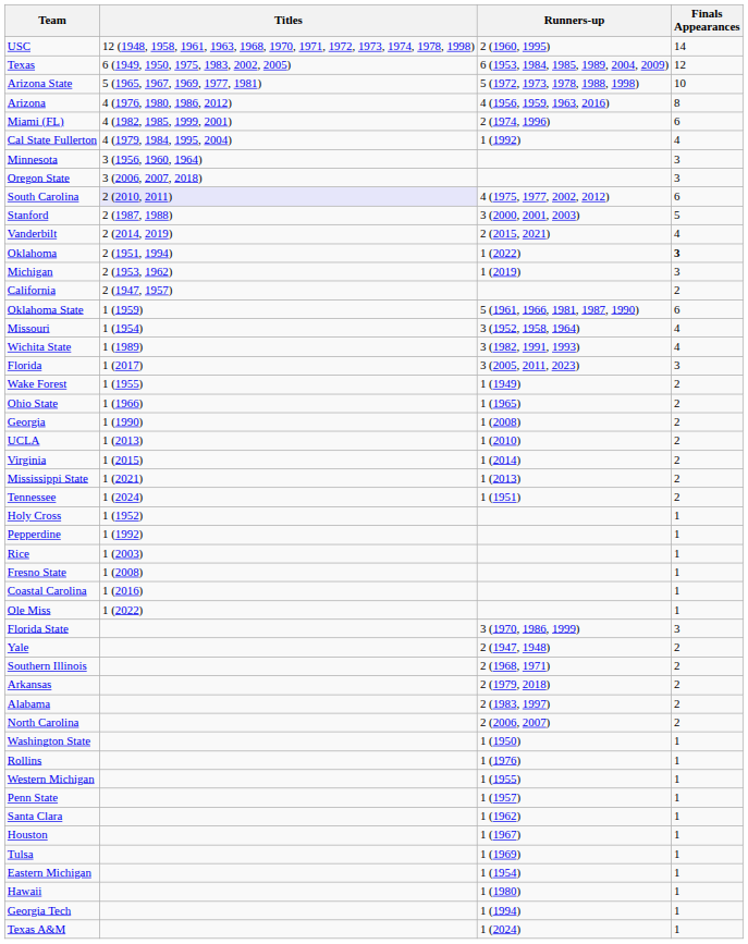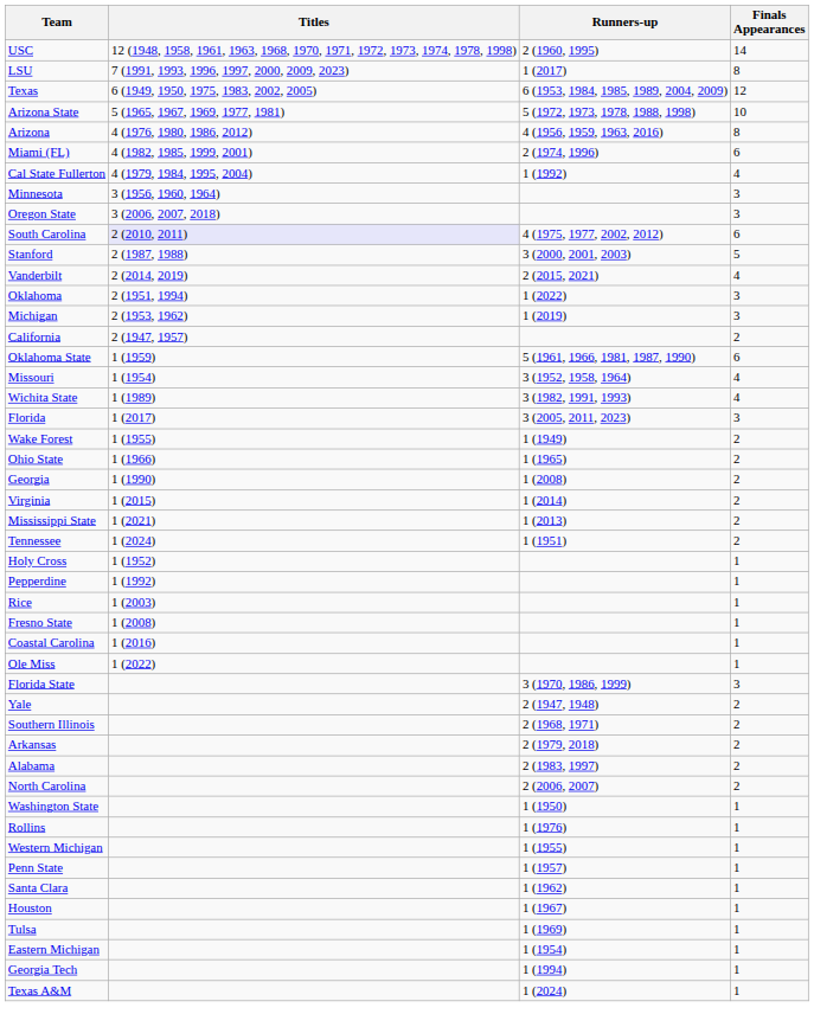+ row: LSU | 7 (1991, 1993, 1996, 1997, 2000, 2009, 2023) | 1 (2017) | 8
Oklahoma | Finals Appearances: bold -> normal
- row: UCLA | 1 (2013) | 1 (2010) | 2
- row: Hawaii | 1 (1980) | 1
